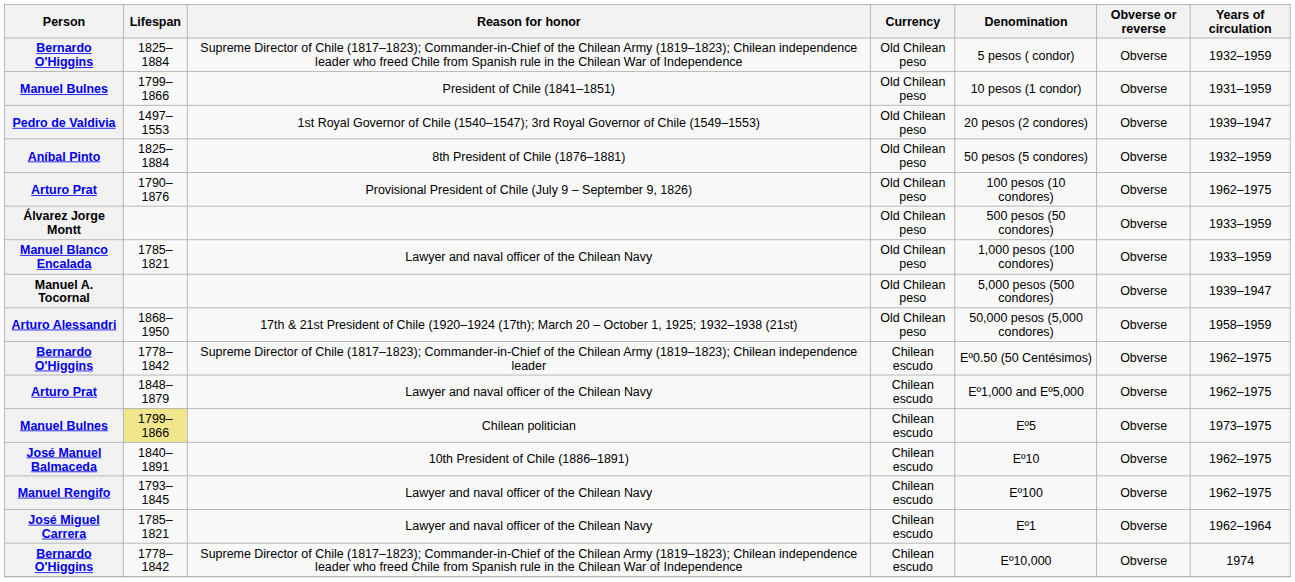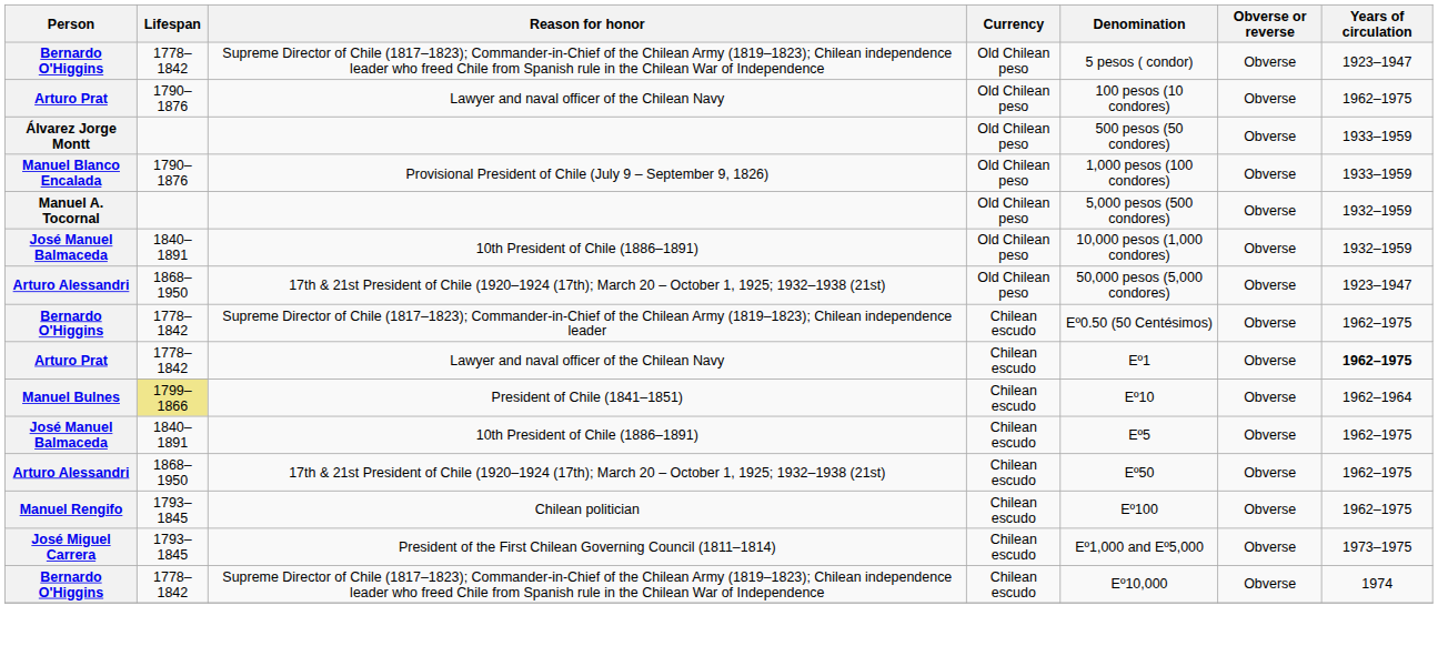Bernardo O'Higgins / Old Chilean peso | Lifespan: 1825–1884 -> 1778–1842
Bernardo O'Higgins / Old Chilean peso | Years of circulation: 1932–1959 -> 1923–1947
- row: Manuel Bulnes | 1799–1866 | President of Chile (1841–1851) | Old Chilean peso | 10 pesos (1 condor) | Obverse | 1931–1959
- row: Pedro de Valdivia | 1497–1553 | 1st Royal Governor of Chile (1540–1547); 3rd Royal Governor of Chile (1549–1553) | Old Chilean peso | 20 pesos (2 condores) | Obverse | 1939–1947
- row: Aníbal Pinto | 1825–1884 | 8th President of Chile (1876–1881) | Old Chilean peso | 50 pesos (5 condores) | Obverse | 1932–1959
Arturo Prat / Old Chilean peso | Reason for honor: Provisional President of Chile (July 9 – September 9, 1826) -> Lawyer and naval officer of the Chilean Navy
Manuel Blanco Encalada | Lifespan: 1785–1821 -> 1790–1876
Manuel Blanco Encalada | Reason for honor: Lawyer and naval officer of the Chilean Navy -> Provisional President of Chile (July 9 – September 9, 1826)
Manuel A. Tocornal | Years of circulation: 1939–1947 -> 1932–1959
+ row: José Manuel Balmaceda | 1840–1891 | 10th President of Chile (1886–1891) | Old Chilean peso | 10,000 pesos (1,000 condores) | Obverse | 1932–1959
Arturo Alessandri / Old Chilean peso | Years of circulation: 1958–1959 -> 1923–1947
Arturo Prat / Chilean escudo | Lifespan: 1848–1879 -> 1778–1842
Arturo Prat / Chilean escudo | Denomination: Eº1,000 and Eº5,000 -> Eº1
Arturo Prat / Chilean escudo | Years of circulation: normal -> bold
Manuel Bulnes / Chilean escudo | Reason for honor: Chilean politician -> President of Chile (1841–1851)
Manuel Bulnes / Chilean escudo | Denomination: Eº5 -> Eº10
Manuel Bulnes / Chilean escudo | Years of circulation: 1973–1975 -> 1962–1964
José Manuel Balmaceda / Chilean escudo | Denomination: Eº10 -> Eº5
+ row: Arturo Alessandri | 1868–1950 | 17th & 21st President of Chile (1920–1924 (17th); March 20 – October 1, 1925; 1932–1938 (21st) | Chilean escudo | Eº50 | Obverse | 1962–1975
Manuel Rengifo | Reason for honor: Lawyer and naval officer of the Chilean Navy -> Chilean politician
José Miguel Carrera | Lifespan: 1785–1821 -> 1793–1845
José Miguel Carrera | Reason for honor: Lawyer and naval officer of the Chilean Navy -> President of the First Chilean Governing Council (1811–1814)
José Miguel Carrera | Denomination: Eº1 -> Eº1,000 and Eº5,000
José Miguel Carrera | Years of circulation: 1962–1964 -> 1973–1975
